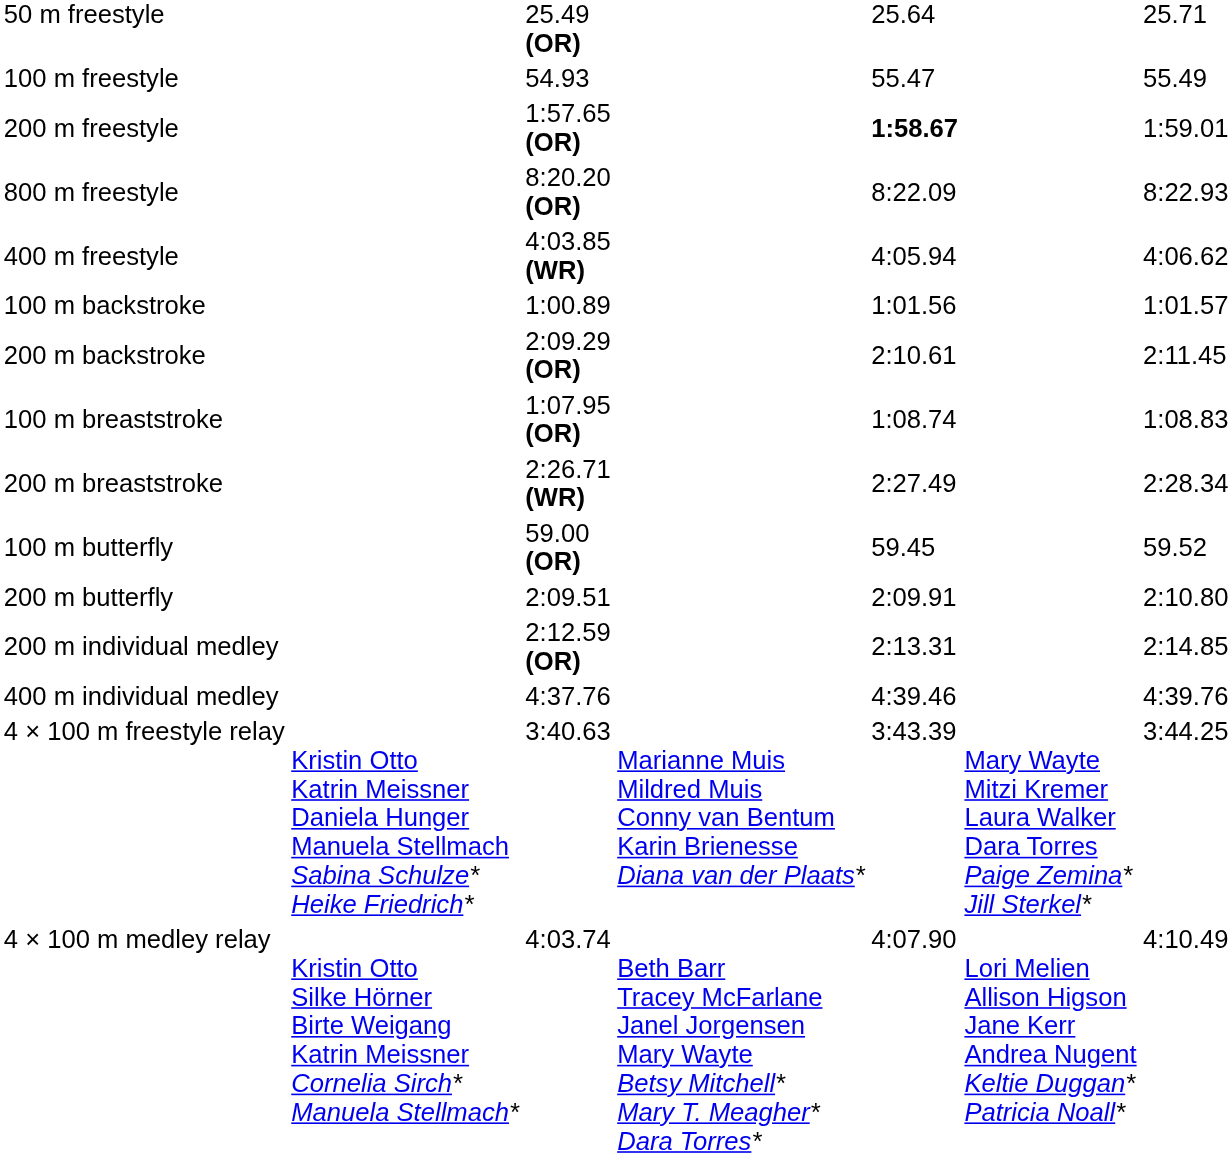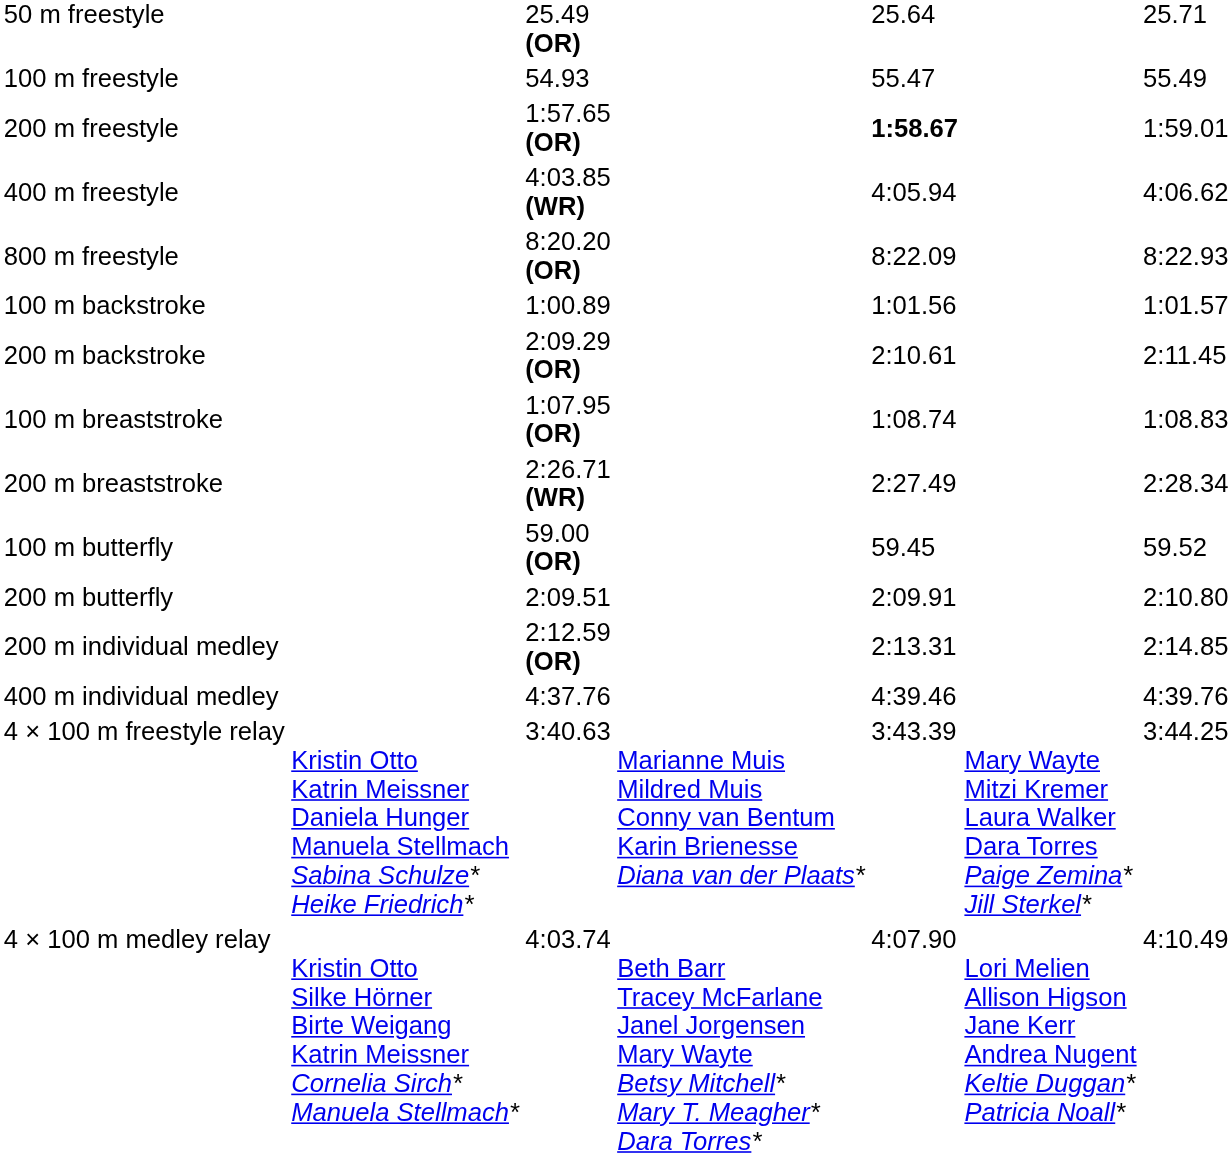rows swapped: 400 m freestyle <-> 800 m freestyle
